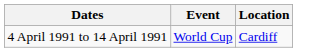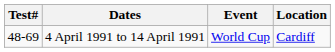+ column: Test# | 48-69
